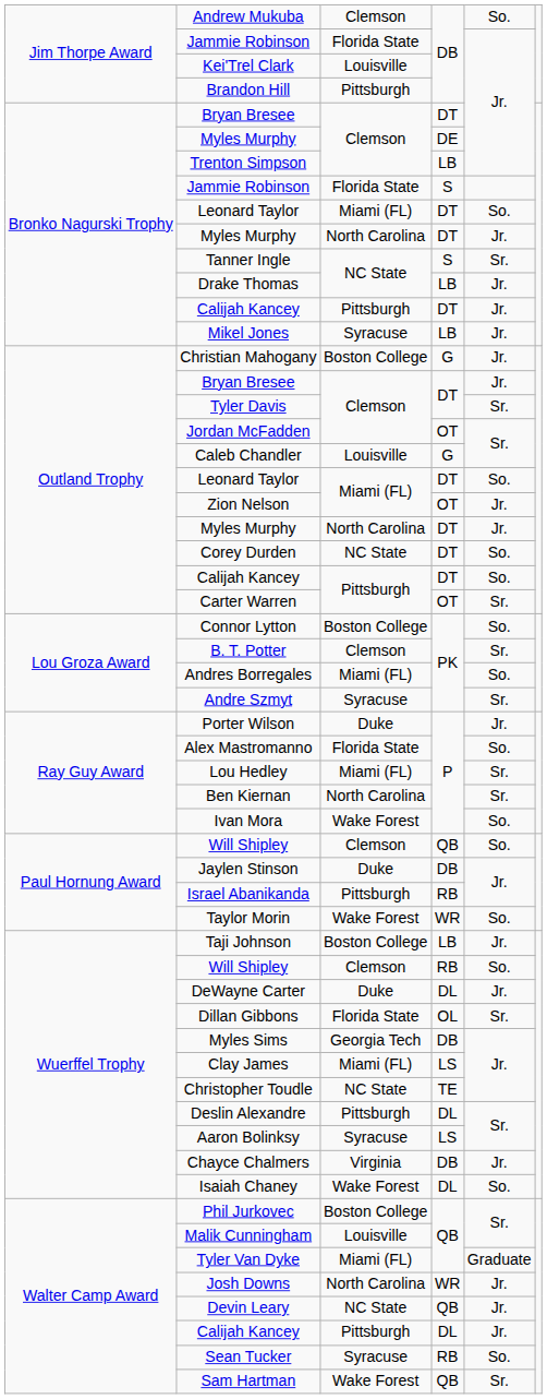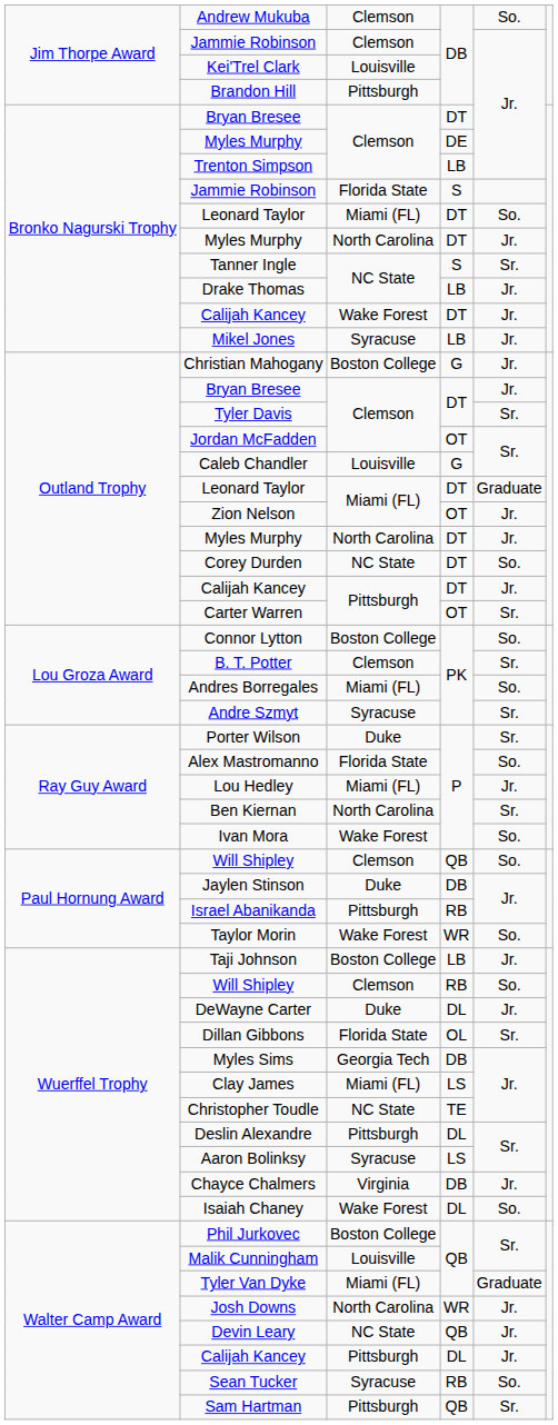Jim Thorpe Award / Jammie Robinson | column 3: Florida State -> Clemson
Bronko Nagurski Trophy / Calijah Kancey | column 3: Pittsburgh -> Wake Forest
Outland Trophy / Leonard Taylor | column 5: So. -> Graduate
Outland Trophy / Calijah Kancey | column 5: So. -> Jr.
Porter Wilson | column 5: Jr. -> Sr.
Lou Hedley | column 5: Sr. -> Jr.
Sam Hartman | column 3: Wake Forest -> Pittsburgh
